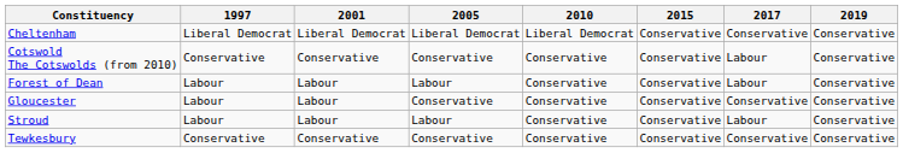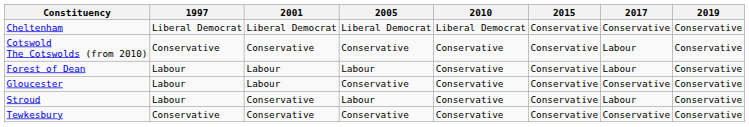Stroud | 2001: Labour -> Conservative
